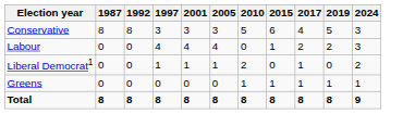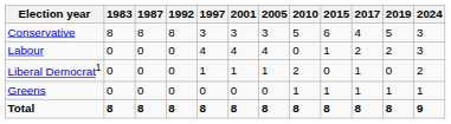+ column: 1983 | 8 | 0 | 0 | 0 | 8
